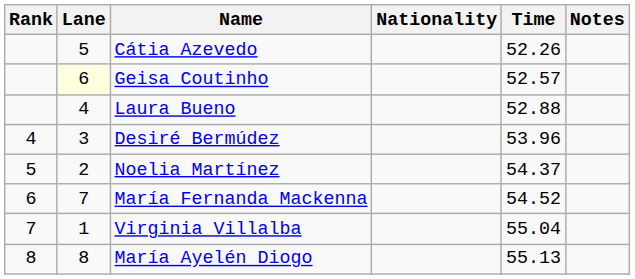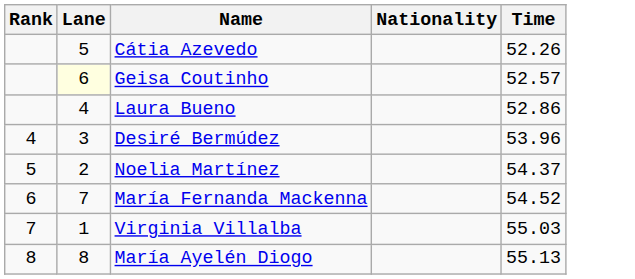- column: Notes
Laura Bueno | Time: 52.88 -> 52.86
Virginia Villalba | Time: 55.04 -> 55.03
